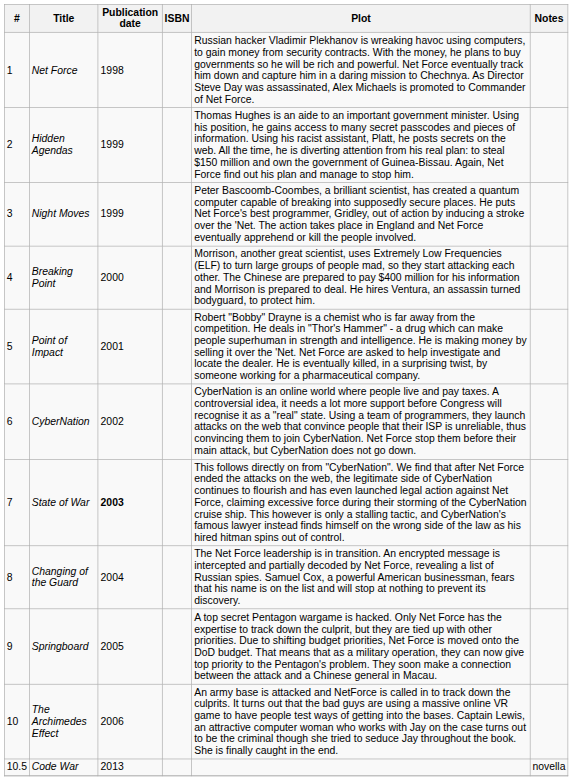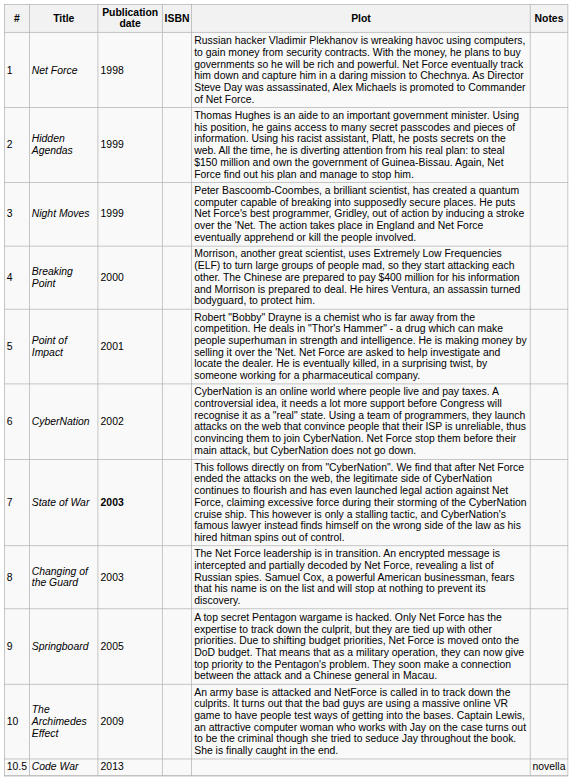Changing of the Guard | Publication date: 2004 -> 2003
The Archimedes Effect | Publication date: 2006 -> 2009
